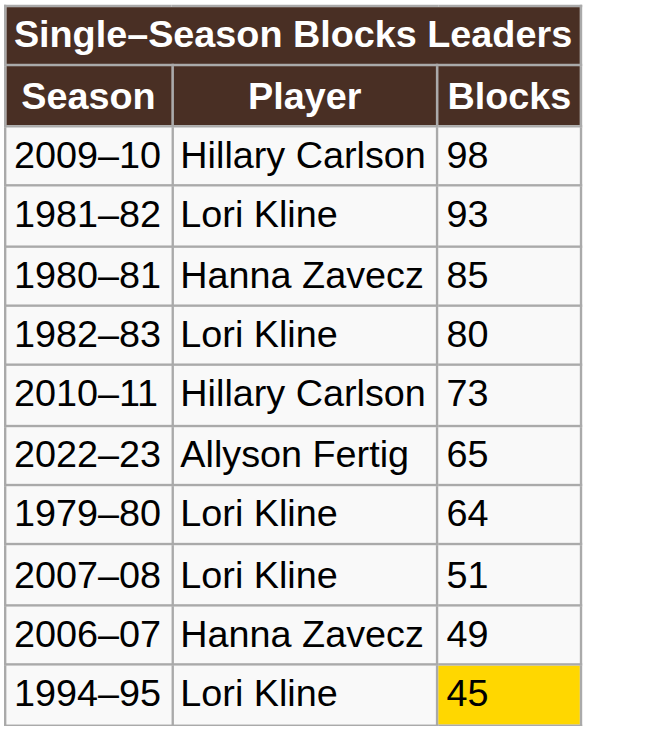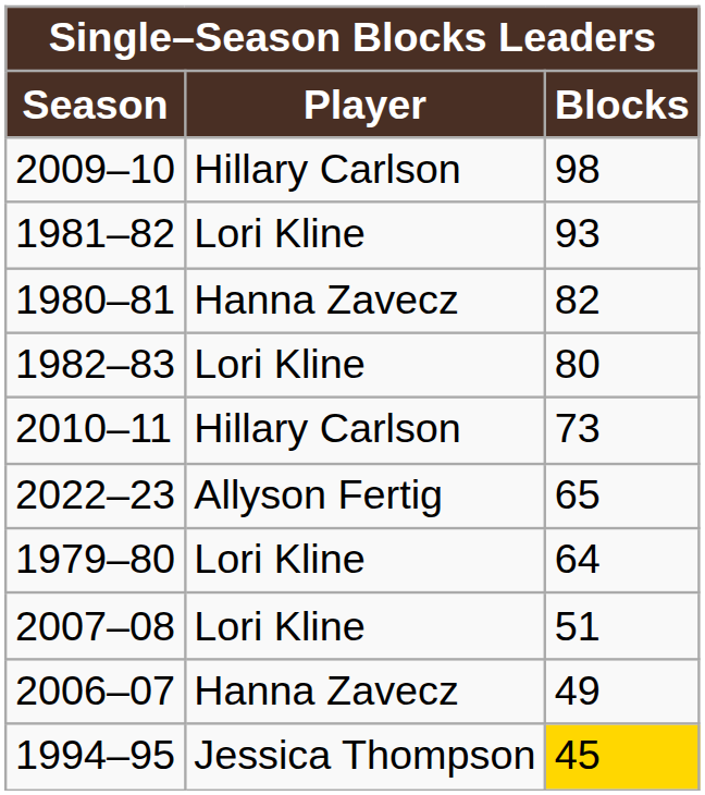1980–81 | Blocks: 85 -> 82
1994–95 | Player: Lori Kline -> Jessica Thompson
